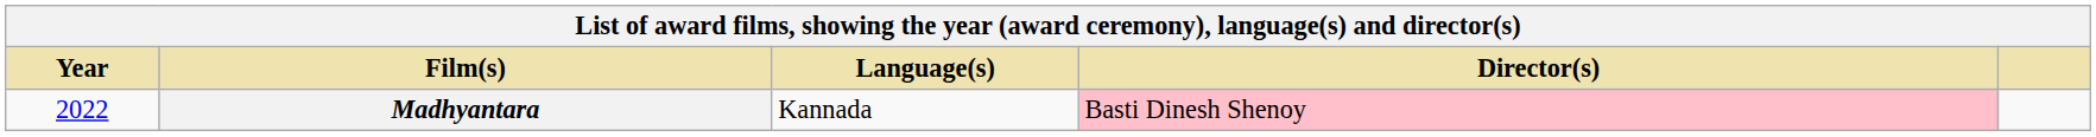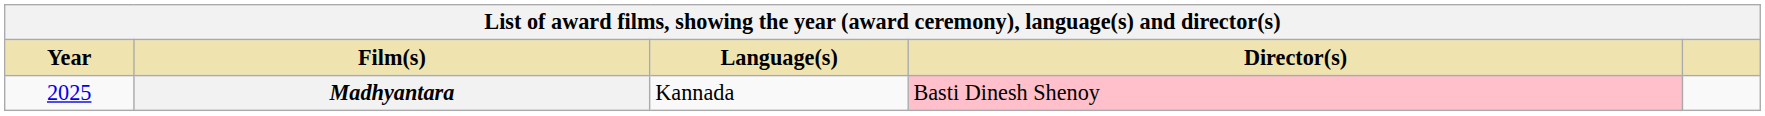Madhyantara | Year: 2022 -> 2025
